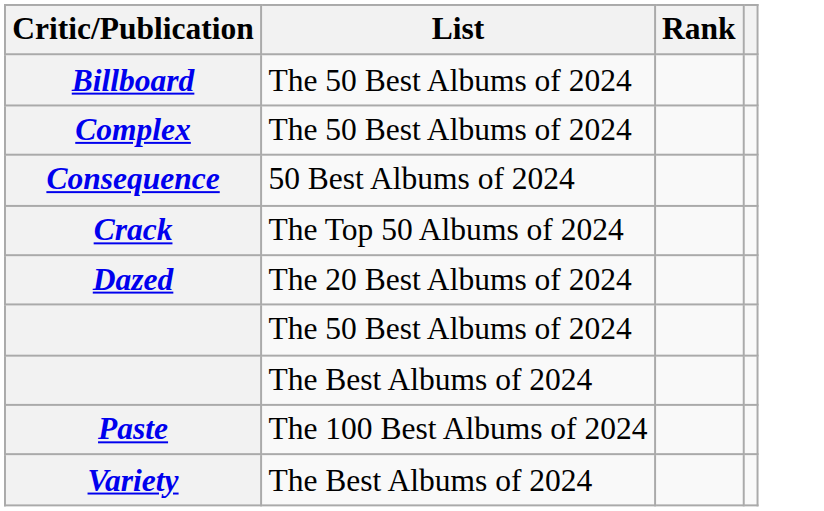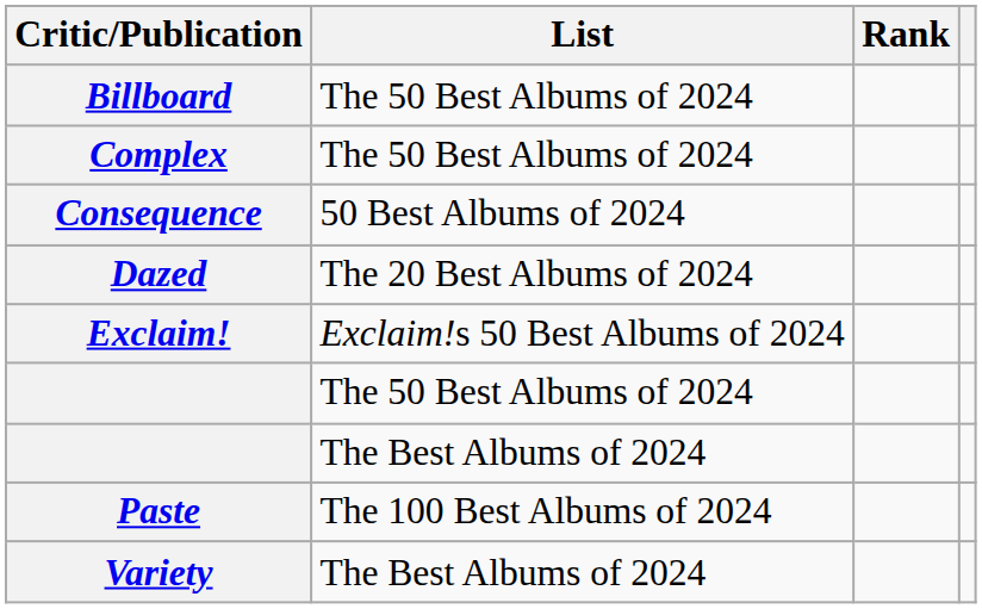- row: Crack | The Top 50 Albums of 2024
+ row: Exclaim! | Exclaim!s 50 Best Albums of 2024
